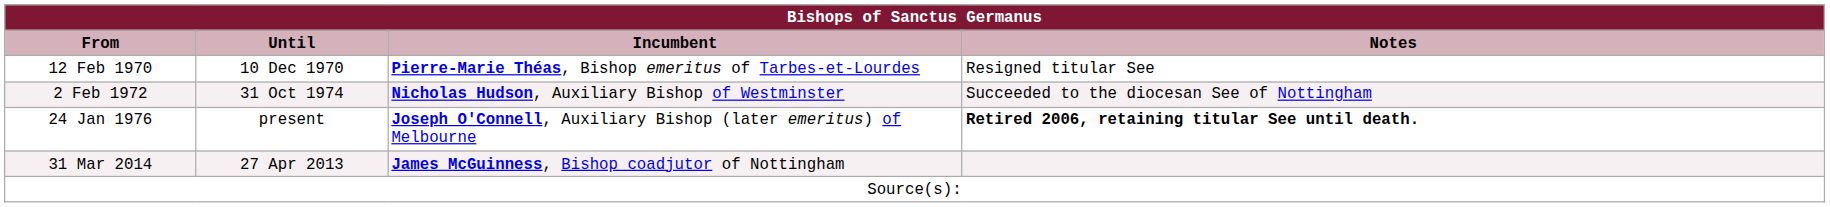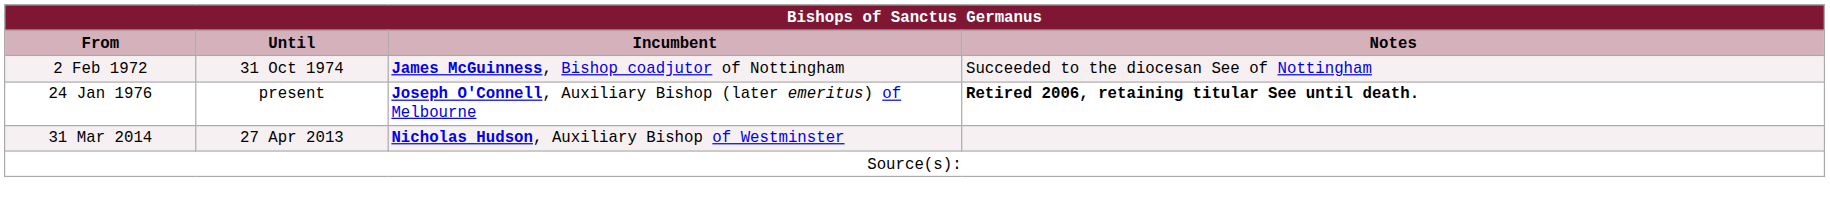- row: 12 Feb 1970 | 10 Dec 1970 | Pierre-Marie Théas, Bishop emeritus of Tarbes-et-Lourdes | Resigned titular See
2 Feb 1972 | Incumbent: Nicholas Hudson, Auxiliary Bishop of Westminster -> James McGuinness, Bishop coadjutor of Nottingham
31 Mar 2014 | Incumbent: James McGuinness, Bishop coadjutor of Nottingham -> Nicholas Hudson, Auxiliary Bishop of Westminster
